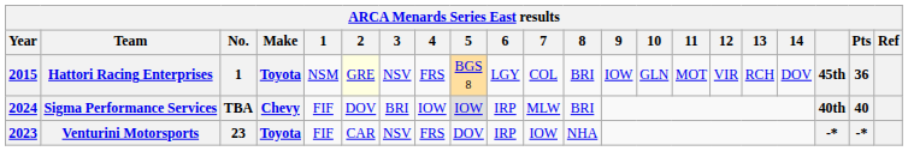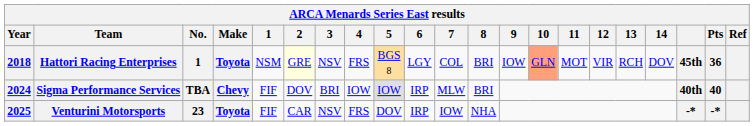Hattori Racing Enterprises | Year: 2015 -> 2018
Hattori Racing Enterprises | 10: no background -> lightsalmon background
Venturini Motorsports | Year: 2023 -> 2025
